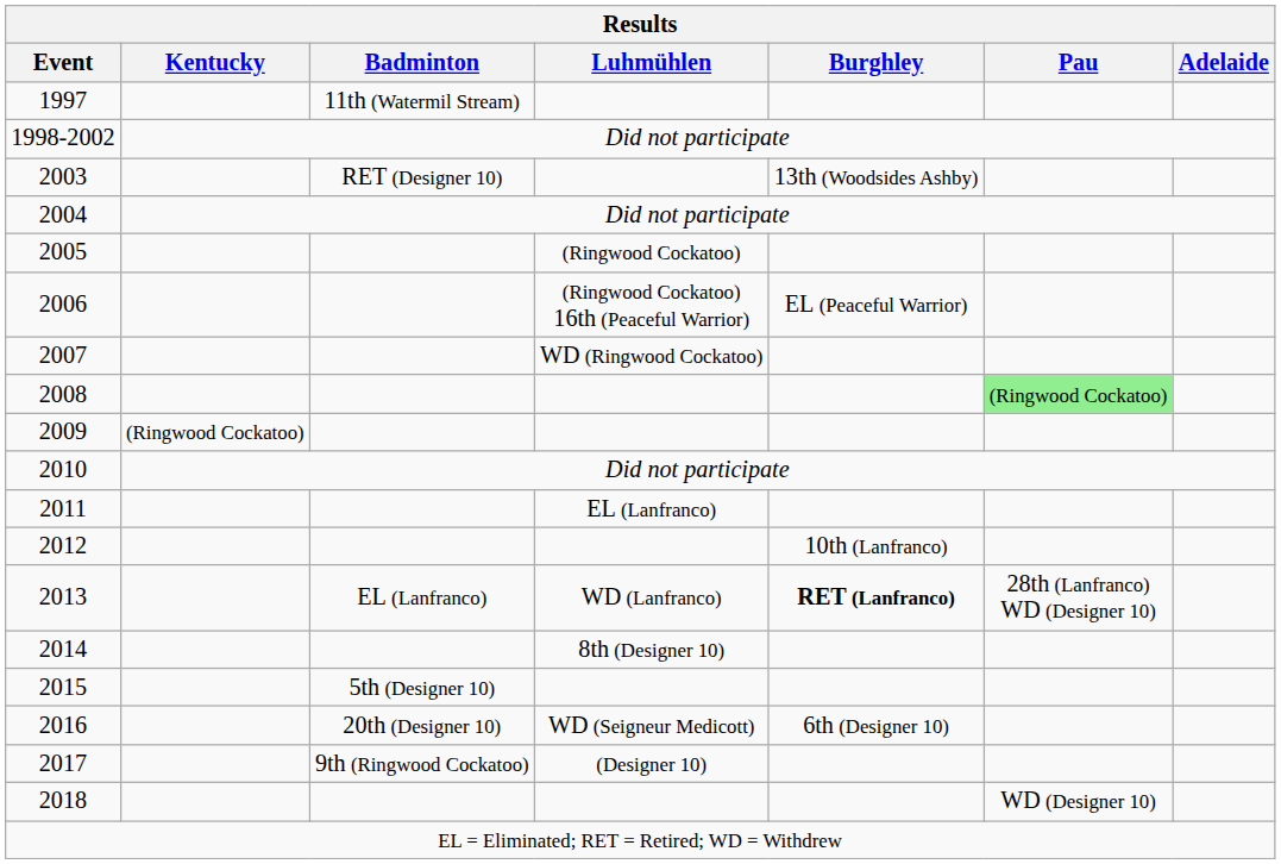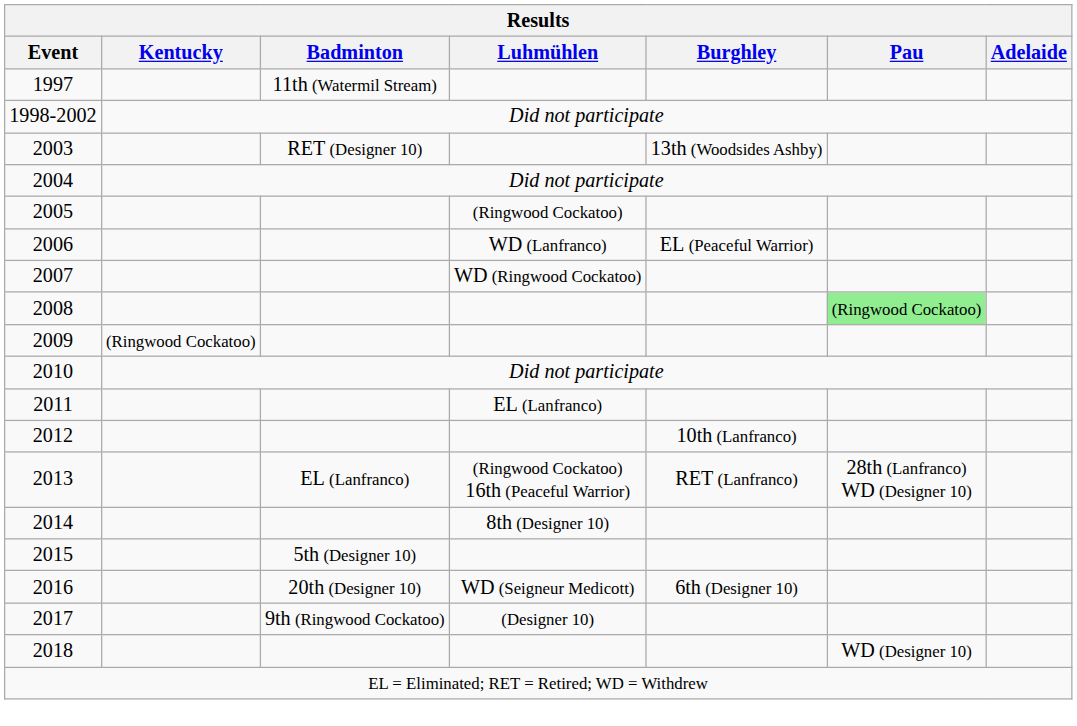2006 | Luhmühlen: (Ringwood Cockatoo) 16th (Peaceful Warrior) -> WD (Lanfranco)
2013 | Luhmühlen: WD (Lanfranco) -> (Ringwood Cockatoo) 16th (Peaceful Warrior)
2013 | Burghley: bold -> normal
